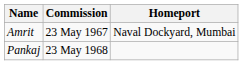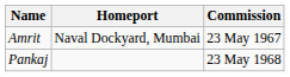columns swapped: Commission <-> Homeport
